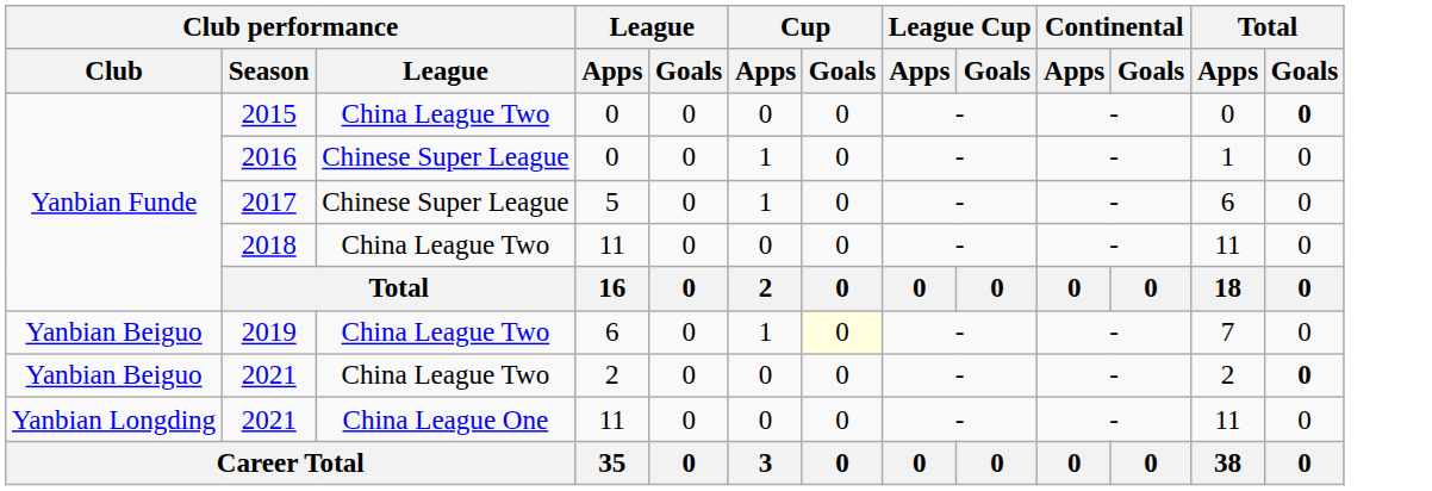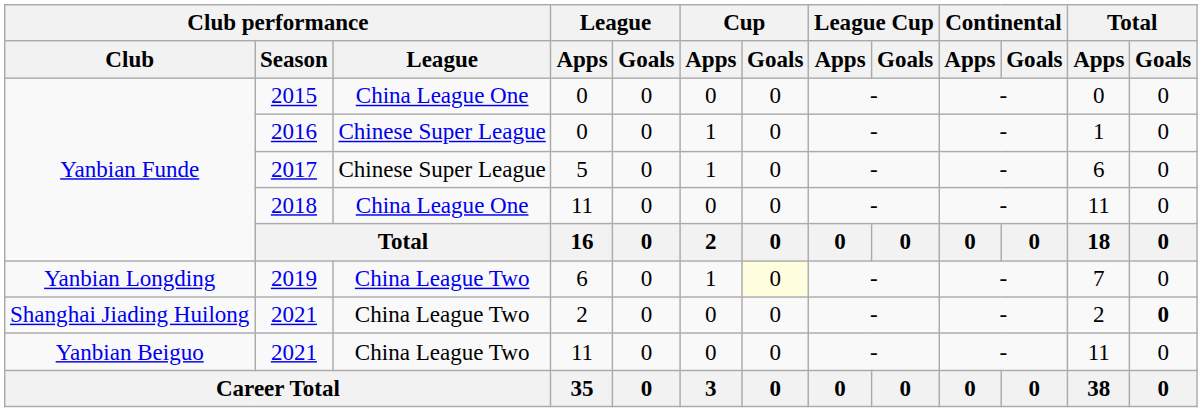2015 | Club performance / League: China League Two -> China League One
2015 | Total / Goals: bold -> normal
2018 | Club performance / League: China League Two -> China League One
2019 | Club performance / Club: Yanbian Beiguo -> Yanbian Longding
2021 / 2 | Club performance / Club: Yanbian Beiguo -> Shanghai Jiading Huilong
2021 / 11 | Club performance / Club: Yanbian Longding -> Yanbian Beiguo
2021 / 11 | Club performance / League: China League One -> China League Two
